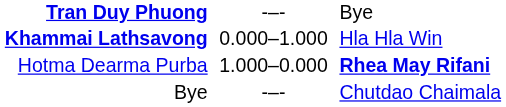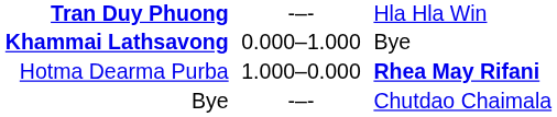Tran Duy Phuong | column 3: Bye -> Hla Hla Win
Khammai Lathsavong | column 3: Hla Hla Win -> Bye
